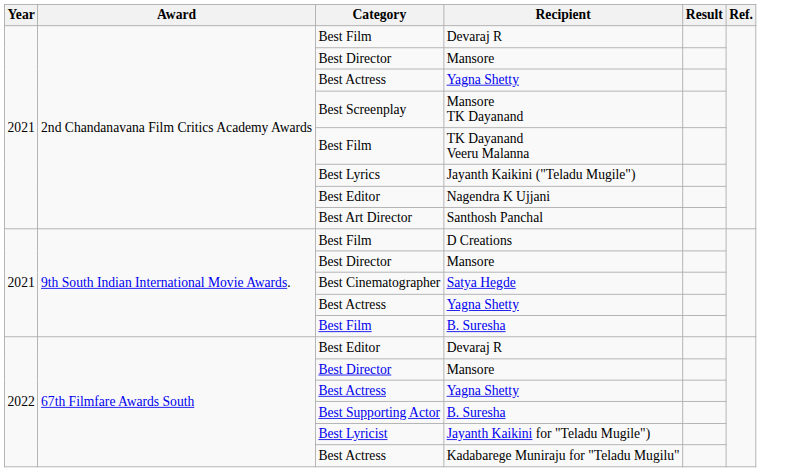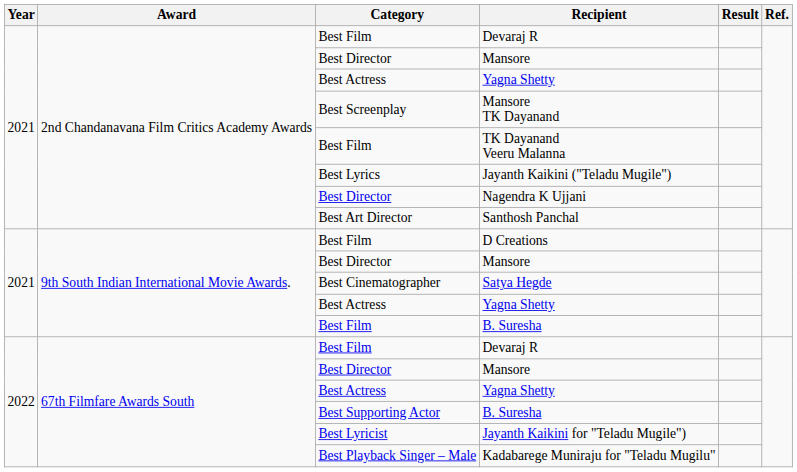Nagendra K Ujjani | Category: Best Editor -> Best Director
67th Filmfare Awards South / Devaraj R | Category: Best Editor -> Best Film
Kadabarege Muniraju for "Teladu Mugilu" | Category: Best Actress -> Best Playback Singer – Male
